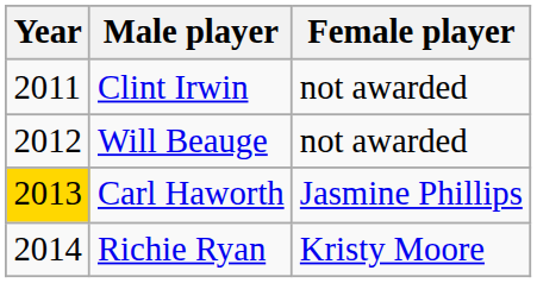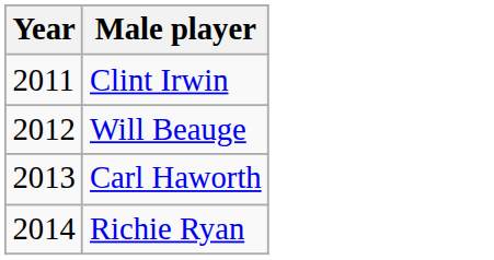- column: Female player | not awarded | not awarded | Jasmine Phillips | Kristy Moore
Carl Haworth | Year: gold background -> no background
